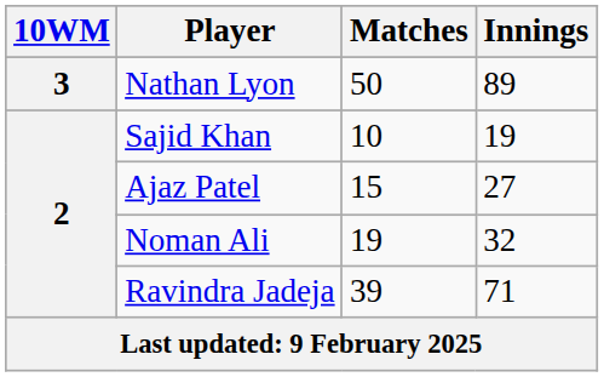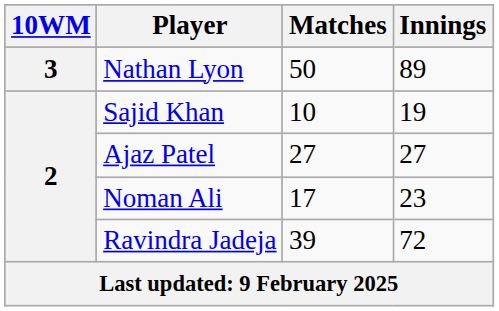Ajaz Patel | Matches: 15 -> 27
Noman Ali | Matches: 19 -> 17
Noman Ali | Innings: 32 -> 23
Ravindra Jadeja | Innings: 71 -> 72
